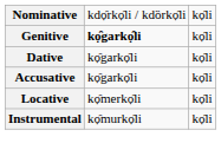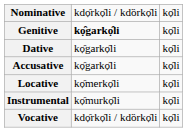+ row: Vocative | kdọ̑rkọ̑li / kdȍrkọ̑li | kọ̑li
